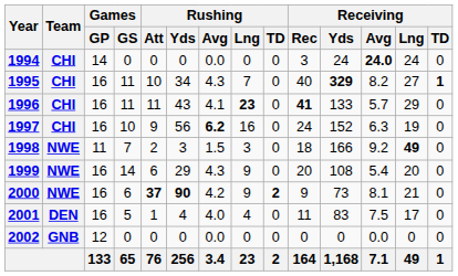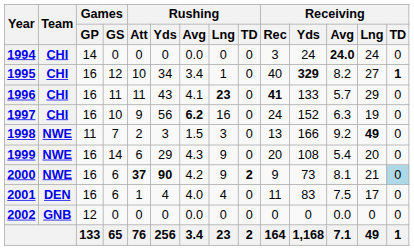1995 | Games / GS: 11 -> 12
1995 | Rushing / Avg: 4.3 -> 3.4
1995 | Rushing / Lng: 7 -> 1
1998 | Receiving / Rec: 18 -> 13
2000 | Receiving / TD: no background -> lightblue background
2001 | Games / GS: 5 -> 6
